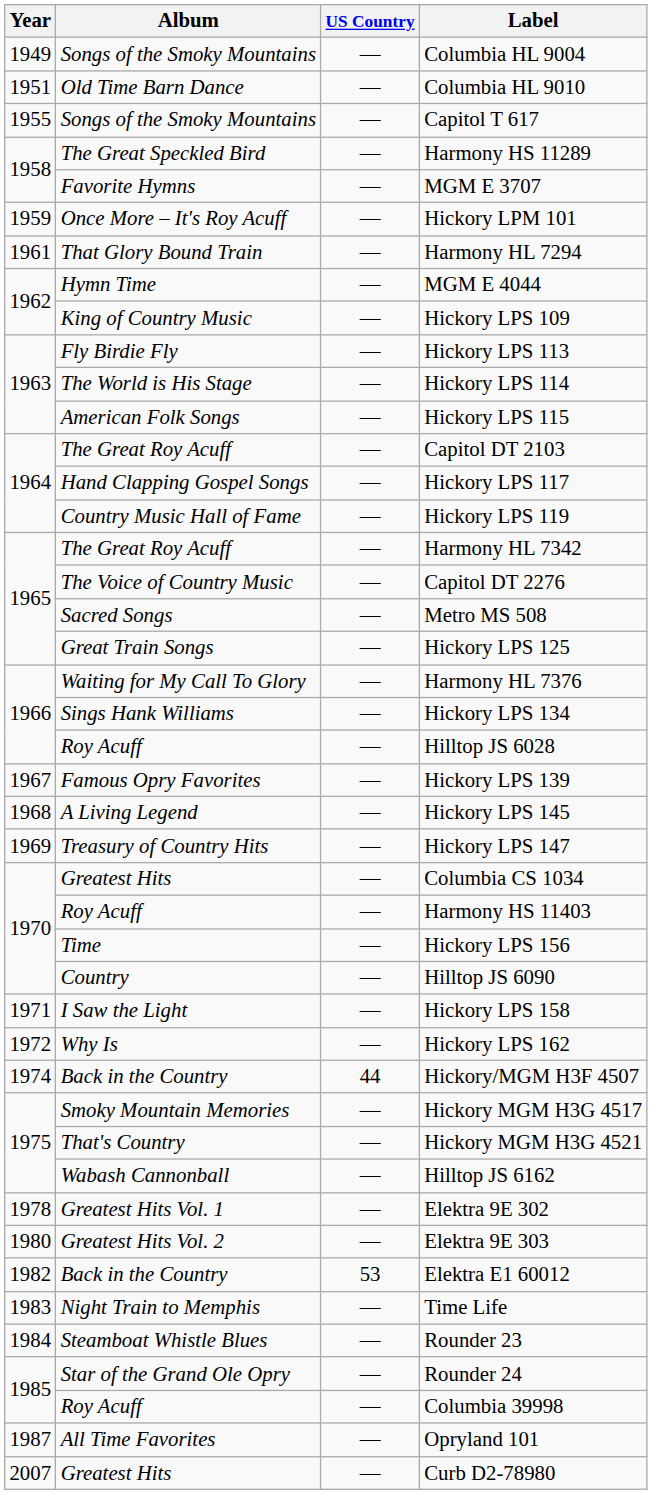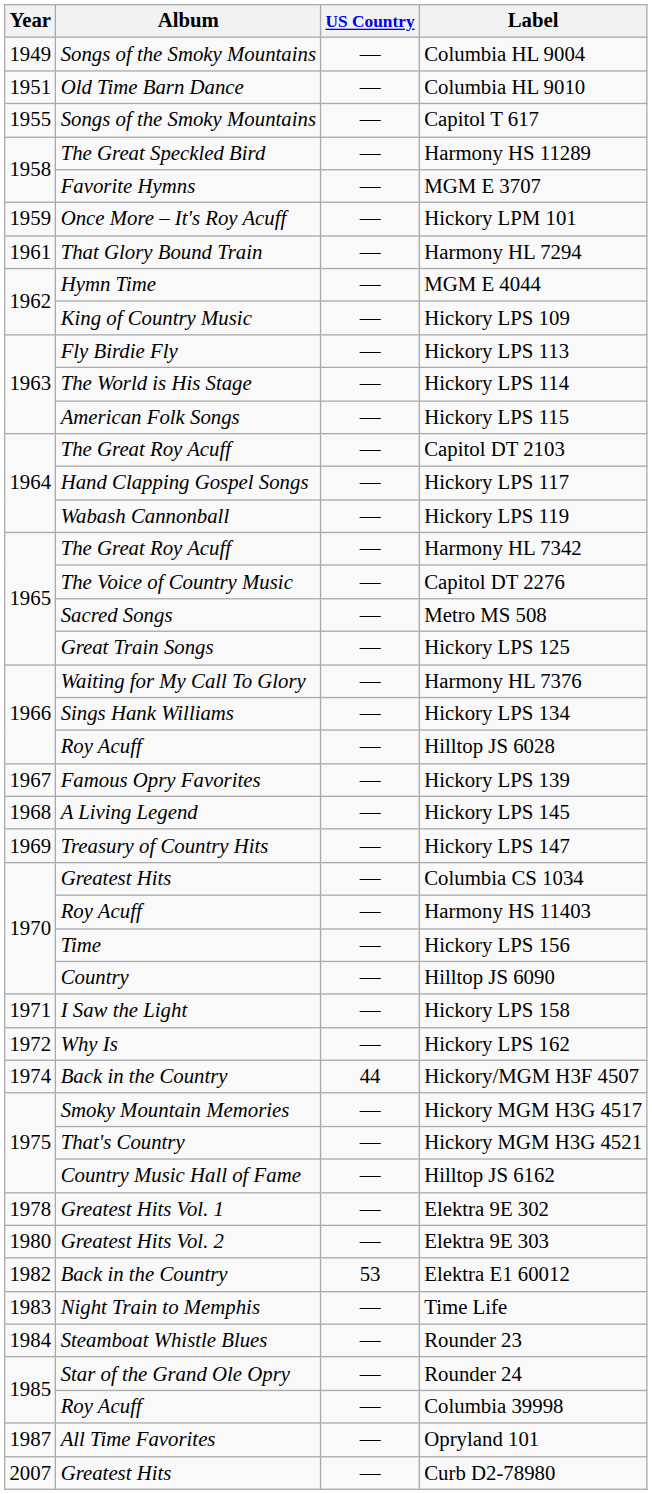Hickory LPS 119 | Album: Country Music Hall of Fame -> Wabash Cannonball
Hilltop JS 6162 | Album: Wabash Cannonball -> Country Music Hall of Fame
